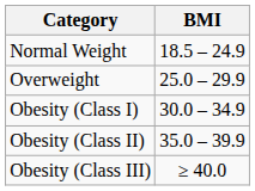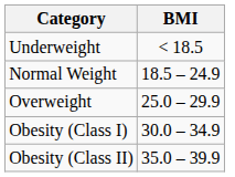+ row: Underweight | < 18.5
- row: Obesity (Class III) | ≥ 40.0
